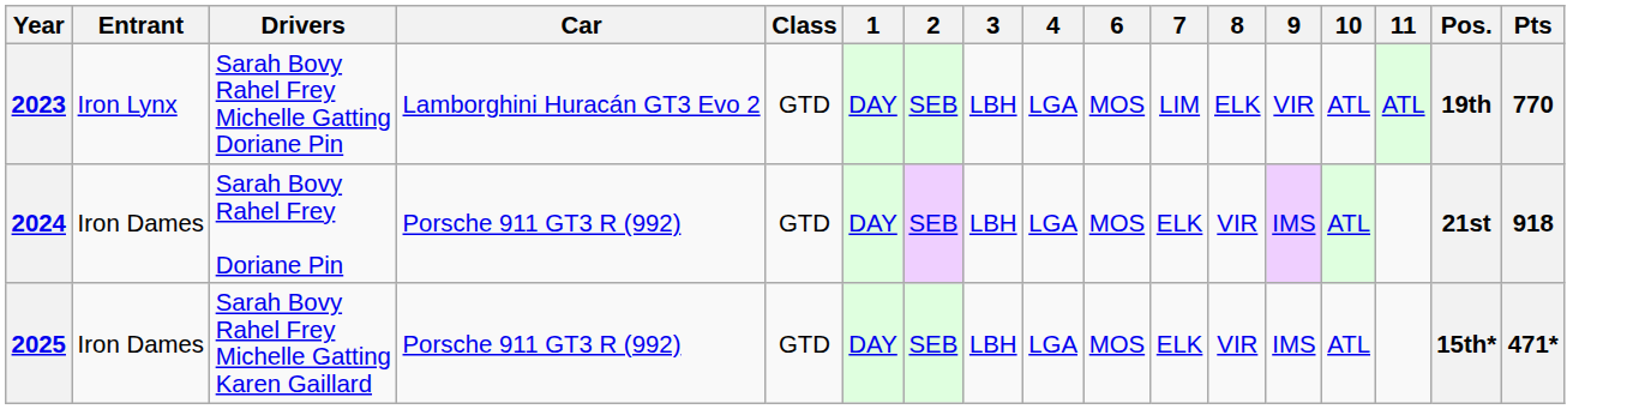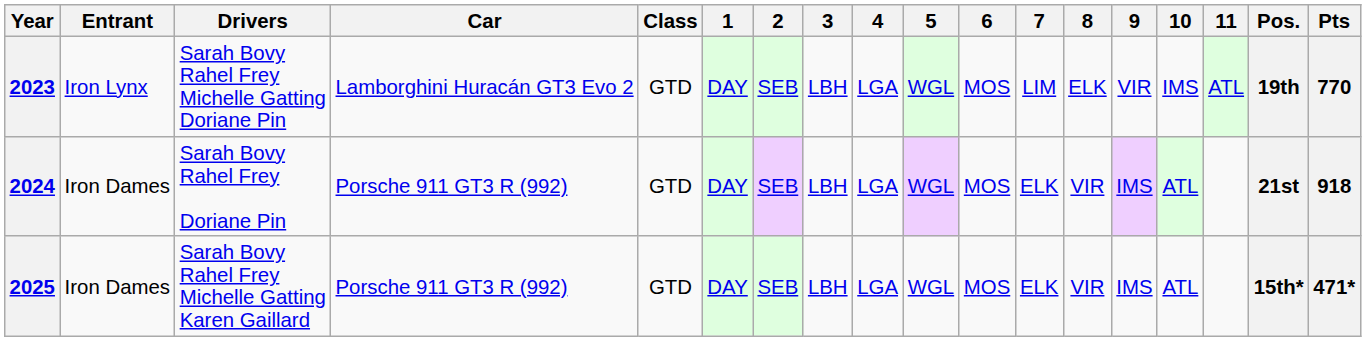+ column: 5 | WGL | WGL | WGL
2023 | 10: ATL -> IMS
